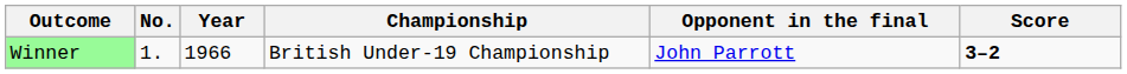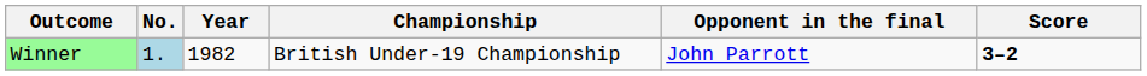Winner | No.: no background -> lightblue background
Winner | Year: 1966 -> 1982
